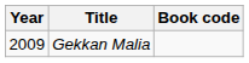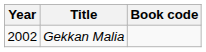Gekkan Malia | Year: 2009 -> 2002
